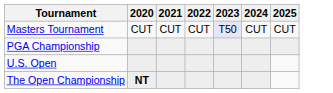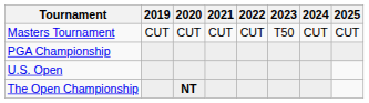+ column: 2019 | CUT
Masters Tournament | 2023: lavender background -> no background
